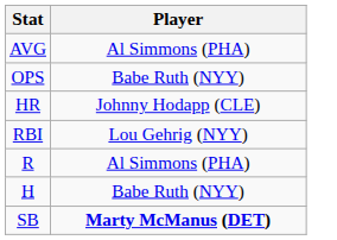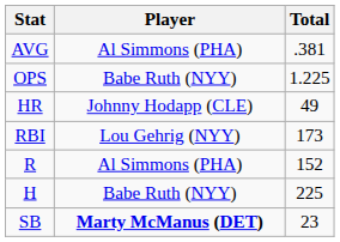+ column: Total | .381 | 1.225 | 49 | 173 | 152 | 225 | 23
